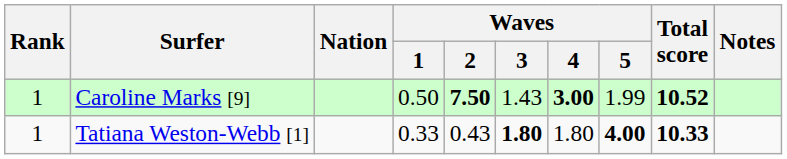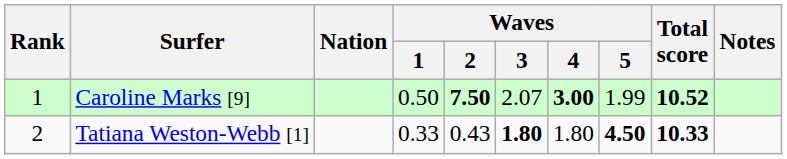Caroline Marks [9] | Waves / 3: 1.43 -> 2.07
Tatiana Weston-Webb [1] | Rank: 1 -> 2
Tatiana Weston-Webb [1] | Waves / 5: 4.00 -> 4.50
